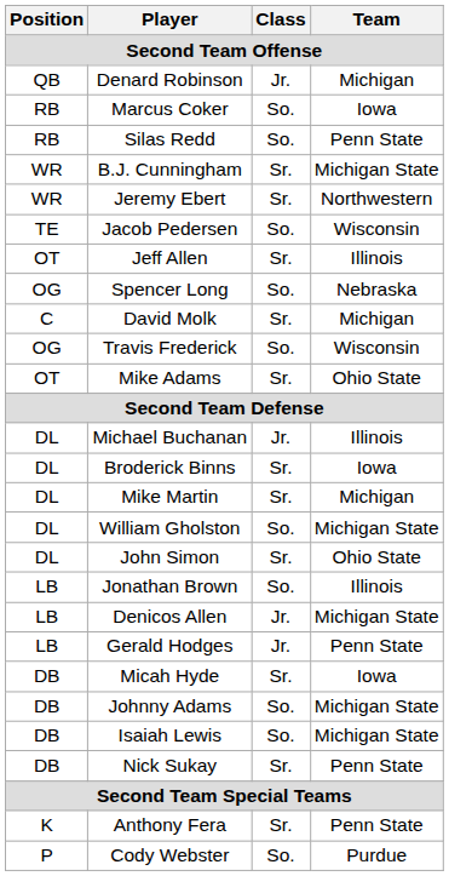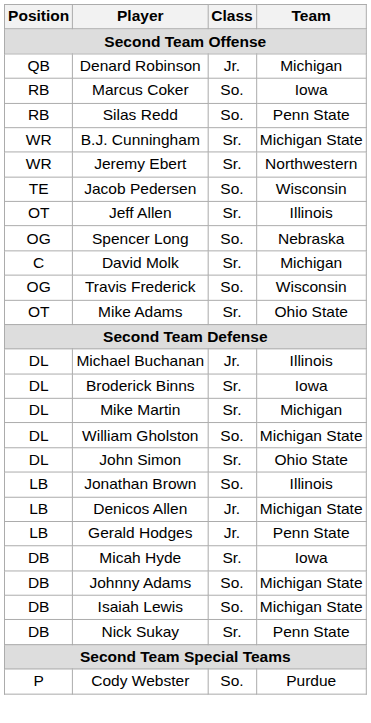- row: K | Anthony Fera | Sr. | Penn State
